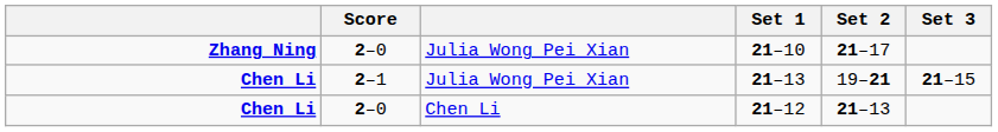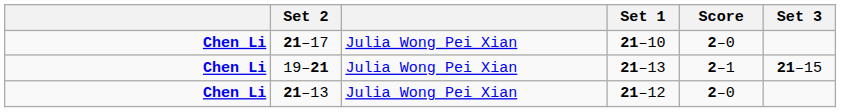columns swapped: Score <-> Set 2
21–10 | column 1: Zhang Ning -> Chen Li
21–12 | column 3: Chen Li -> Julia Wong Pei Xian
